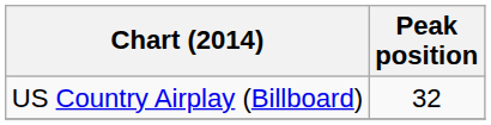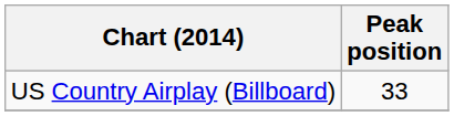US Country Airplay (Billboard) | Peak position: 32 -> 33
